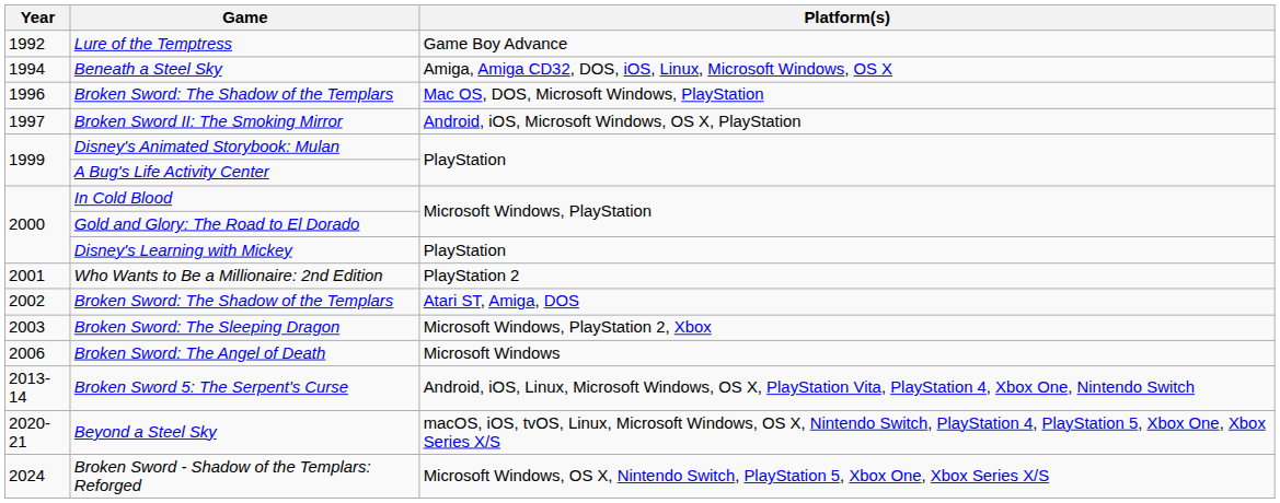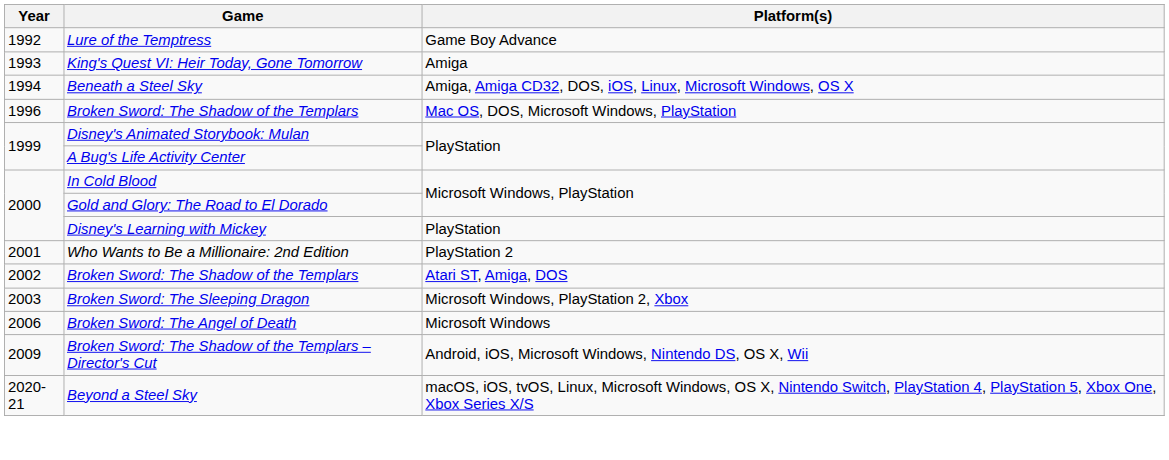+ row: 1993 | King's Quest VI: Heir Today, Gone Tomorrow | Amiga
- row: 1997 | Broken Sword II: The Smoking Mirror | Android, iOS, Microsoft Windows, OS X, PlayStation
+ row: 2009 | Broken Sword: The Shadow of the Templars – Director's Cut | Android, iOS, Microsoft Windows, Nintendo DS, OS X, Wii
- row: 2013-14 | Broken Sword 5: The Serpent's Curse | Android, iOS, Linux, Microsoft Windows, OS X, PlayStation Vita, PlayStation 4, Xbox One, Nintendo Switch
- row: 2024 | Broken Sword - Shadow of the Templars: Reforged | Microsoft Windows, OS X, Nintendo Switch, PlayStation 5, Xbox One, Xbox Series X/S
